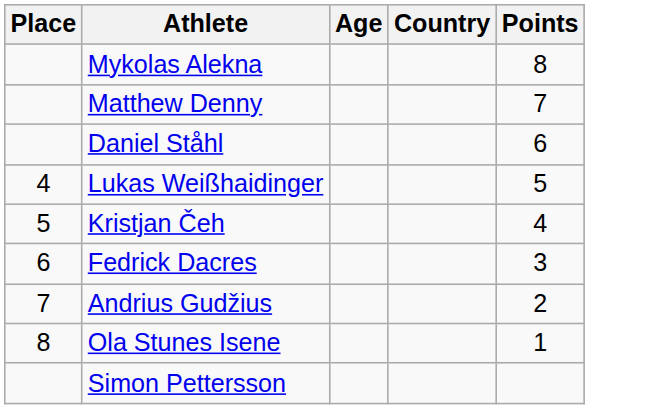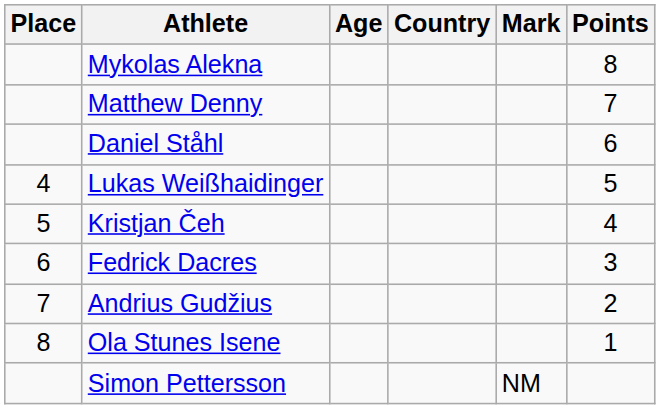+ column: Mark | NM
